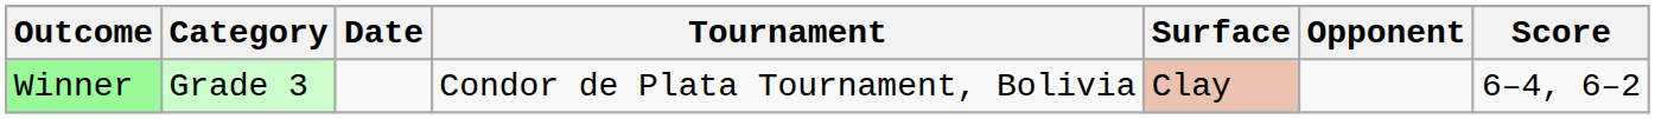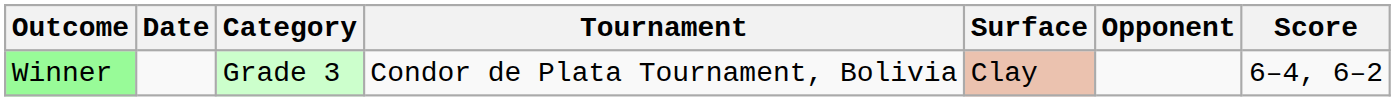columns swapped: Date <-> Category
